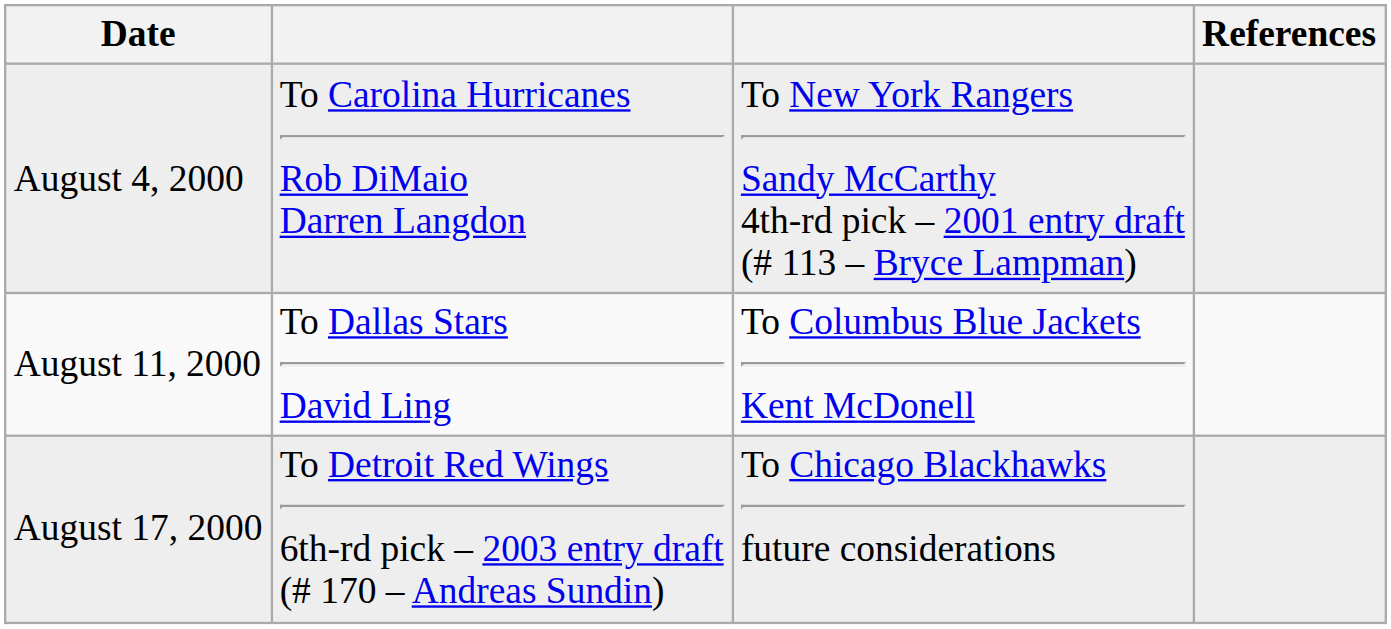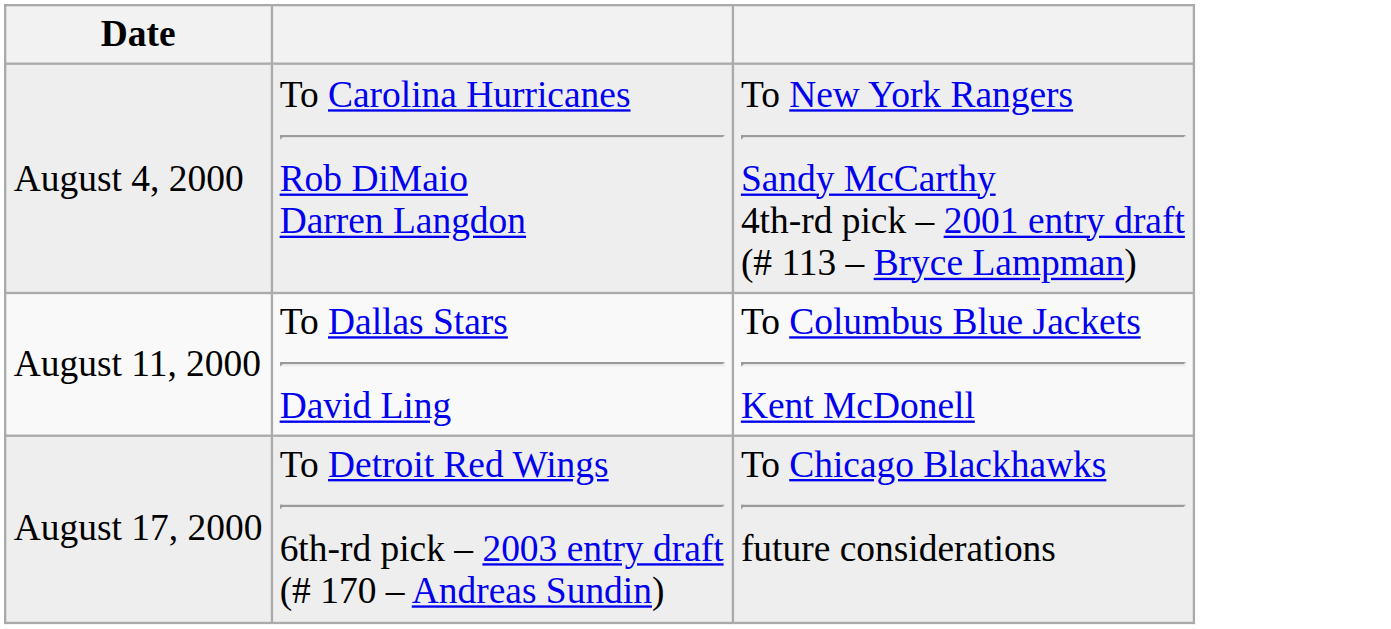- column: References
